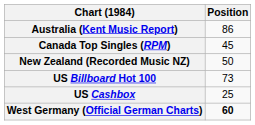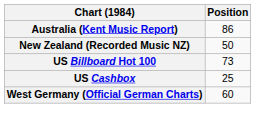- row: Canada Top Singles (RPM) | 45
West Germany (Official German Charts) | Position: bold -> normal
